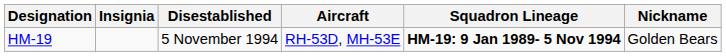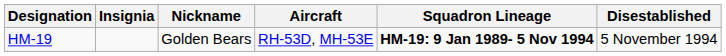columns swapped: Nickname <-> Disestablished
